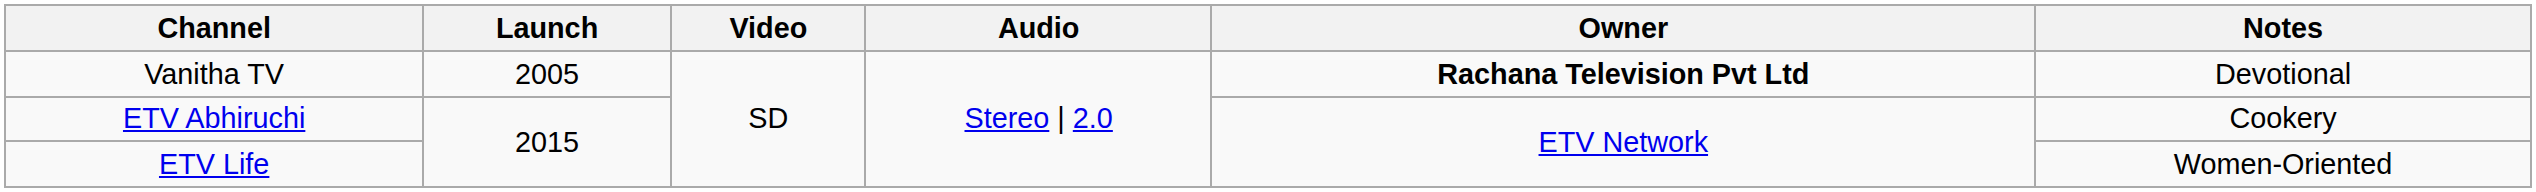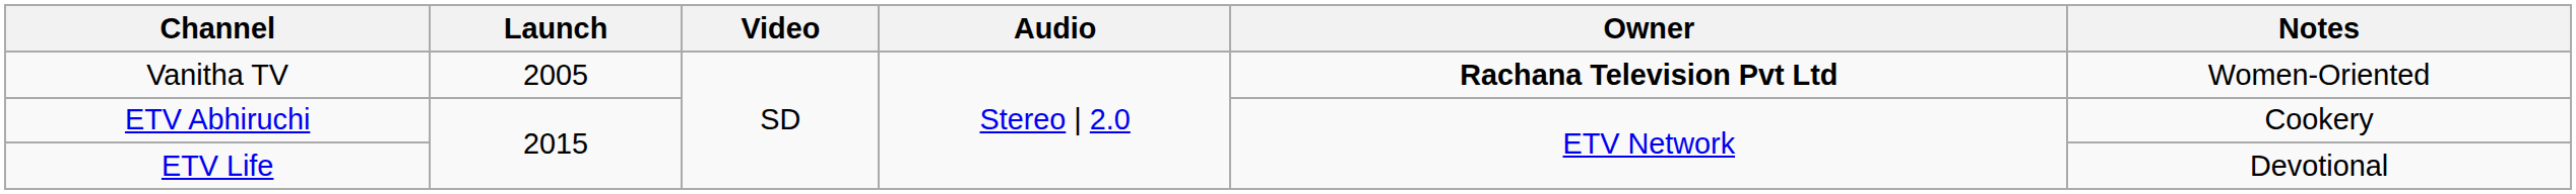Vanitha TV | Notes: Devotional -> Women-Oriented
ETV Life | Notes: Women-Oriented -> Devotional
